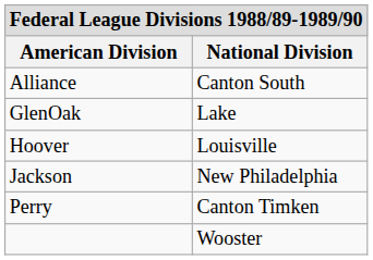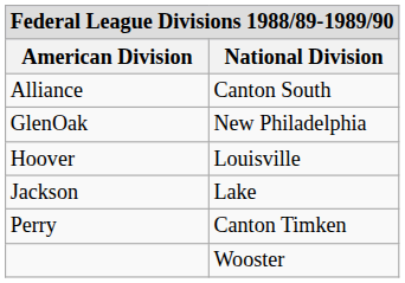GlenOak | National Division: Lake -> New Philadelphia
Jackson | National Division: New Philadelphia -> Lake
